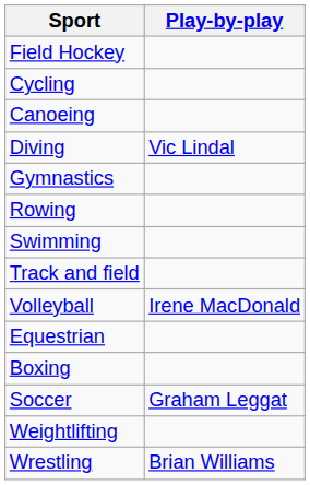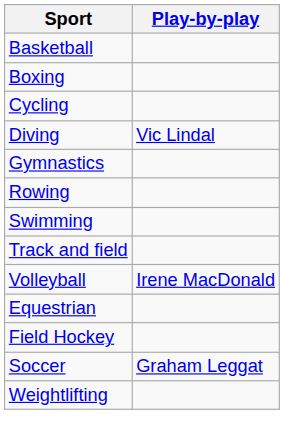+ row: Basketball
rows swapped: Boxing <-> Field Hockey
- row: Canoeing
- row: Wrestling | Brian Williams
